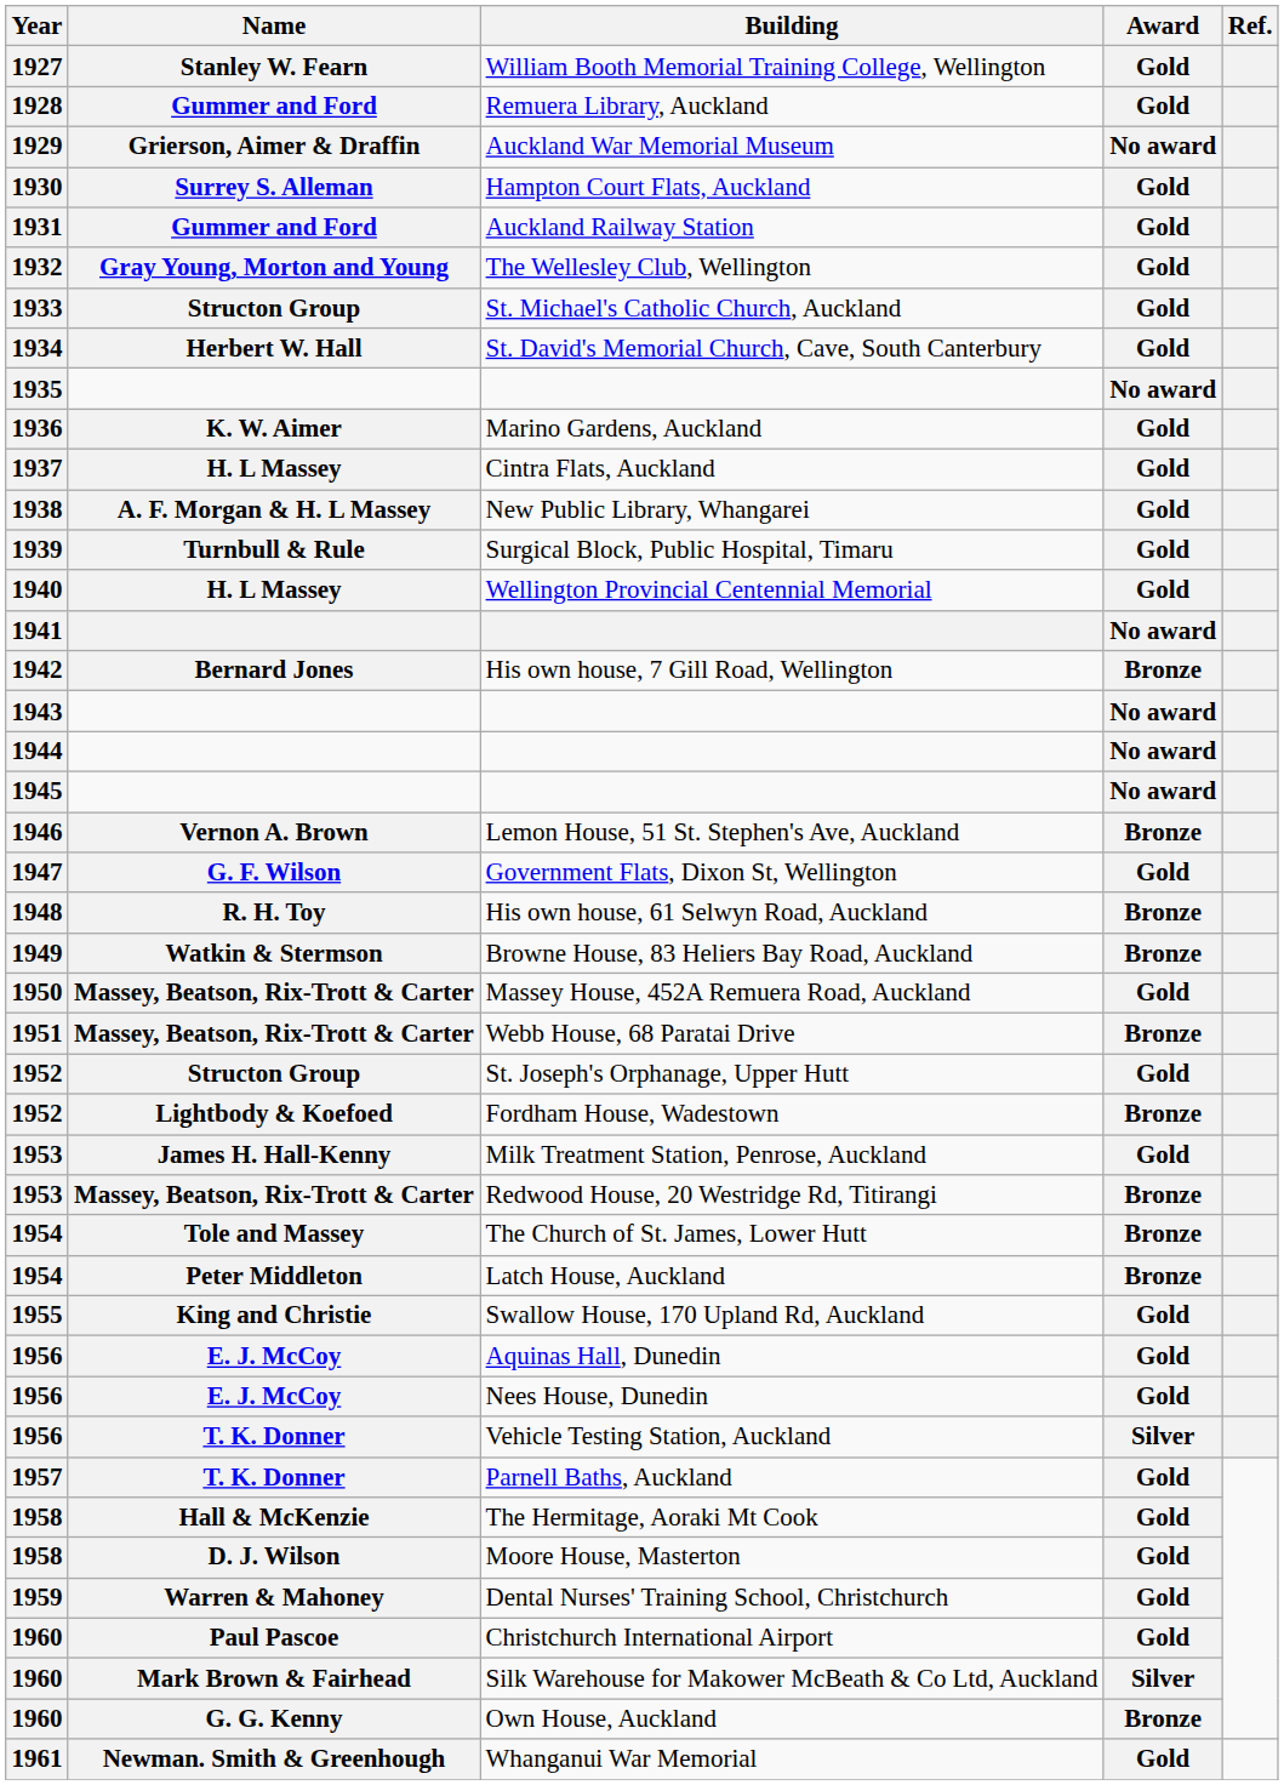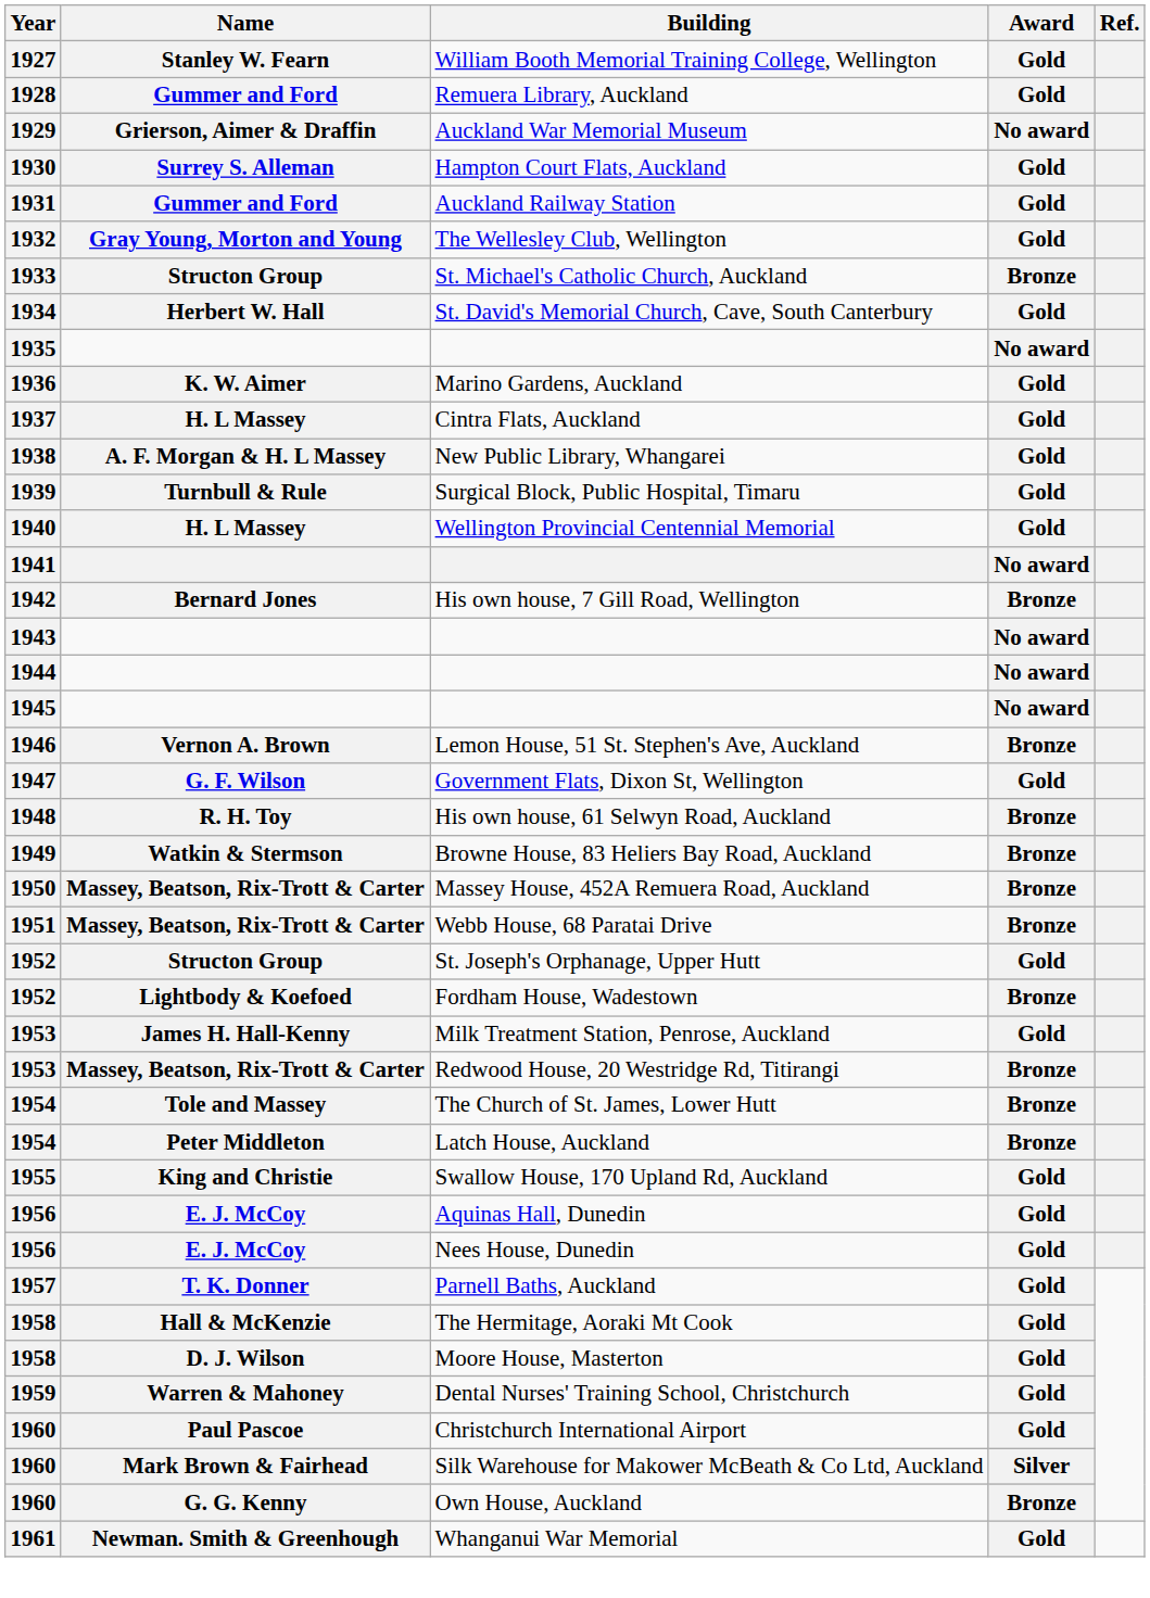St. Michael's Catholic Church, Auckland | Award: Gold -> Bronze
Massey House, 452A Remuera Road, Auckland | Award: Gold -> Bronze
- row: 1956 | T. K. Donner | Vehicle Testing Station, Auckland | Silver
